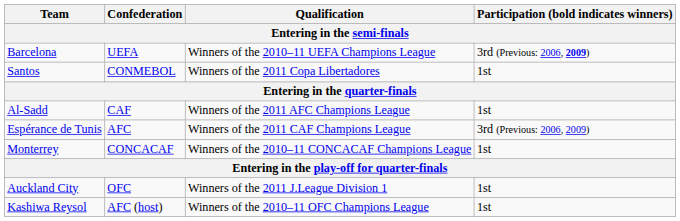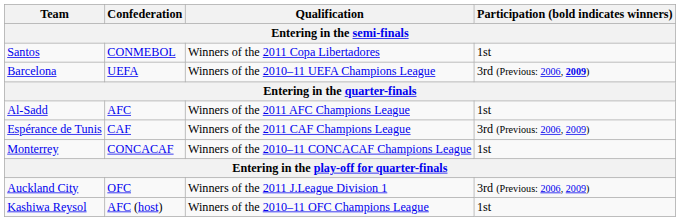rows swapped: Barcelona <-> Santos
Al-Sadd | Confederation: CAF -> AFC
Espérance de Tunis | Confederation: AFC -> CAF
Auckland City | Participation (bold indicates winners): 1st -> 3rd (Previous: 2006, 2009)
